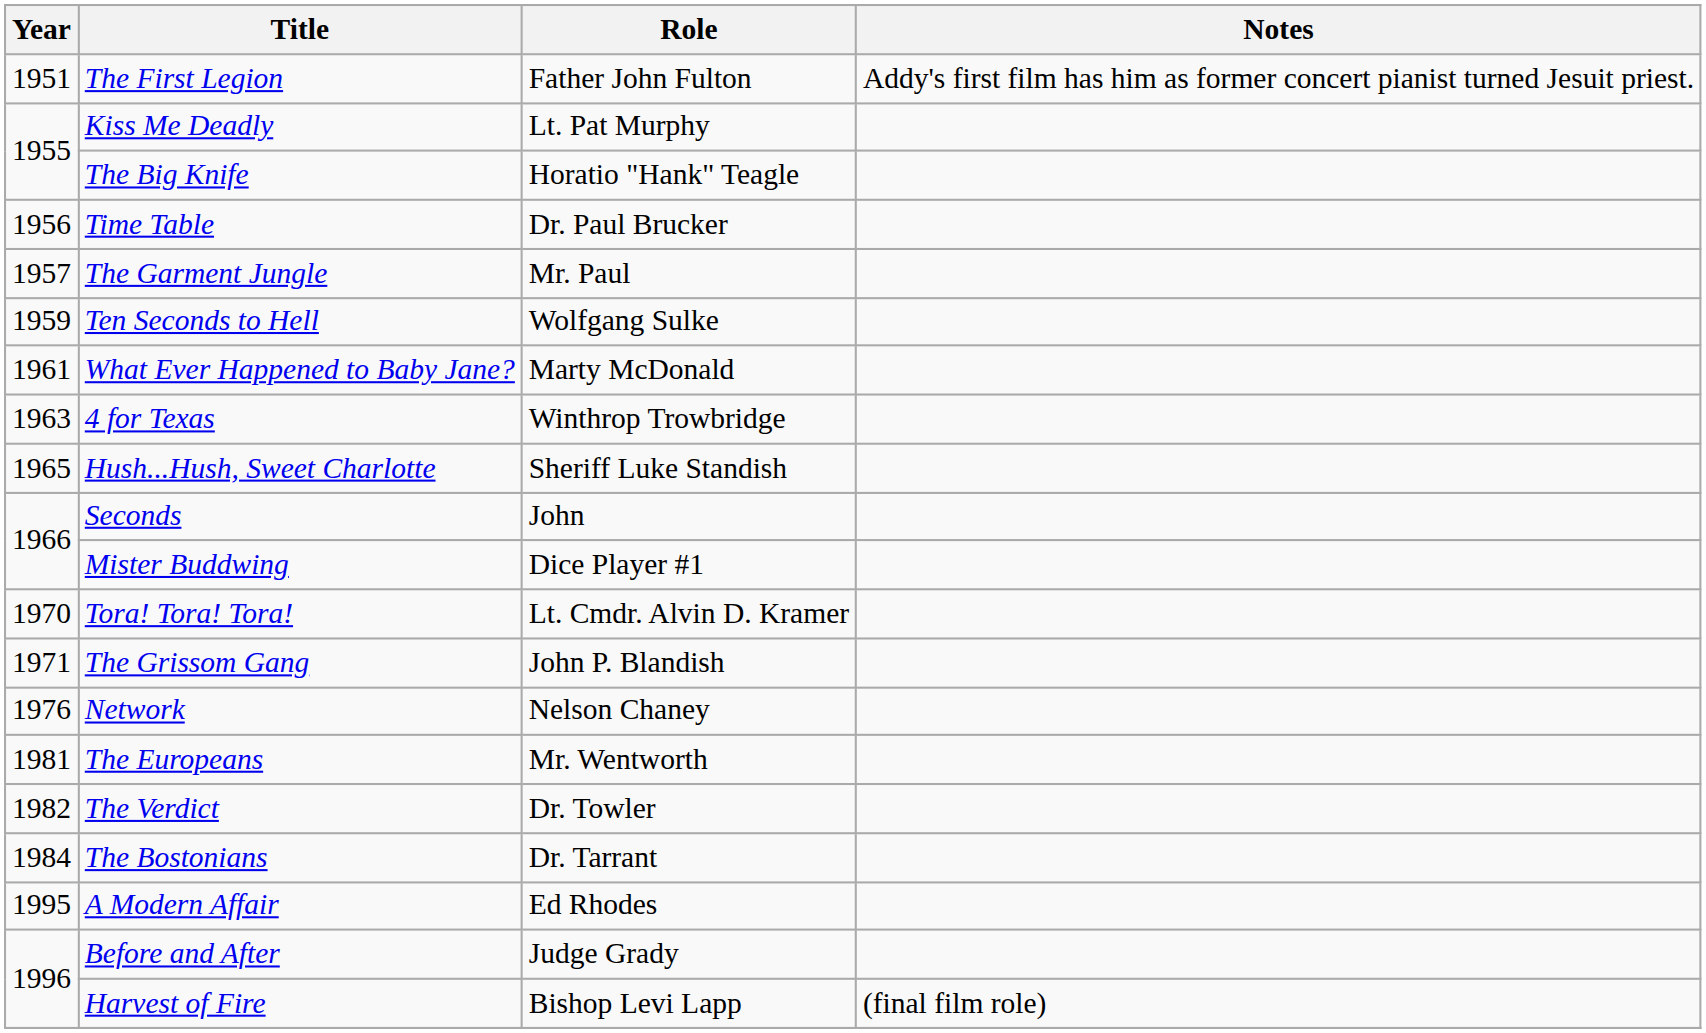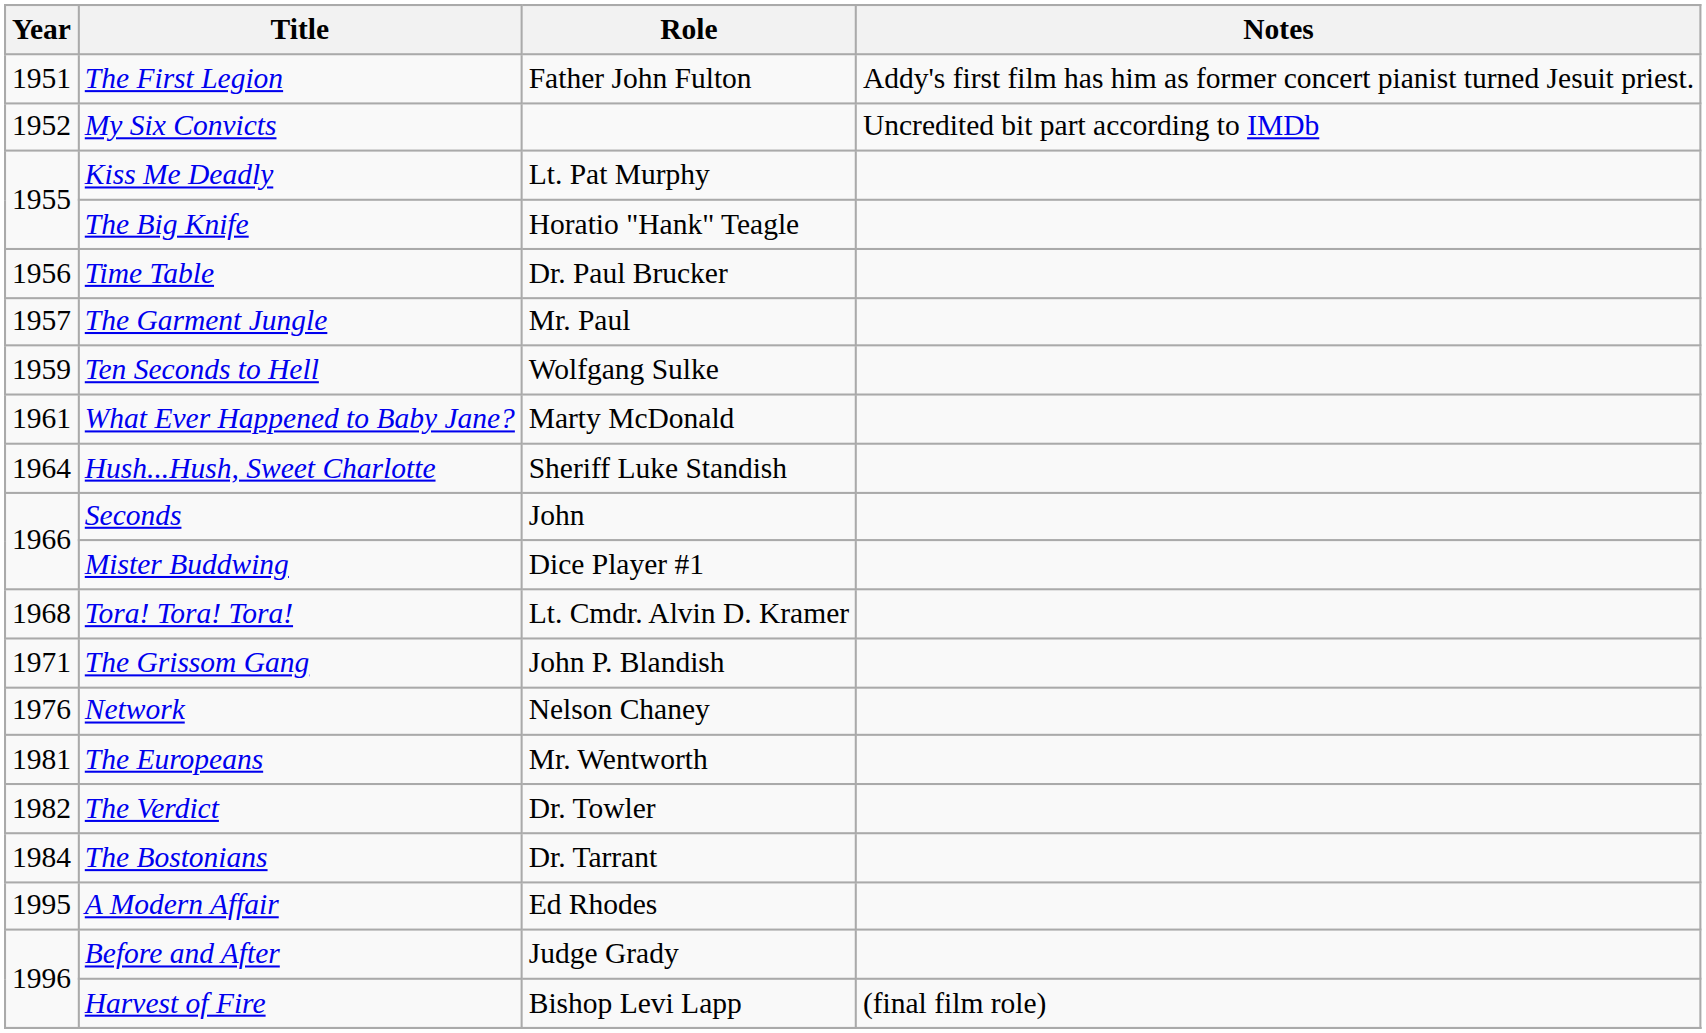+ row: 1952 | My Six Convicts | Uncredited bit part according to IMDb
- row: 1963 | 4 for Texas | Winthrop Trowbridge
Hush...Hush, Sweet Charlotte | Year: 1965 -> 1964
Tora! Tora! Tora! | Year: 1970 -> 1968
